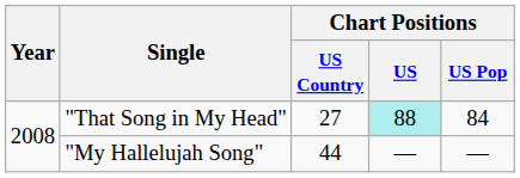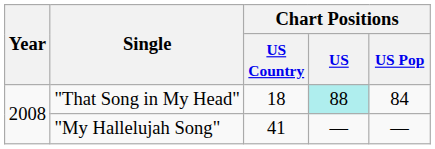"That Song in My Head" | Chart Positions / US Country: 27 -> 18
"My Hallelujah Song" | Chart Positions / US Country: 44 -> 41
